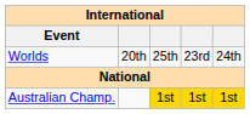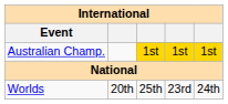rows swapped: Worlds <-> Australian Champ.
